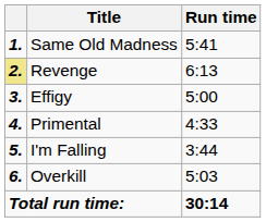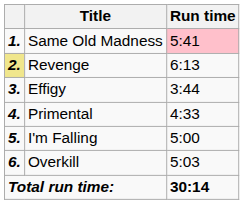Same Old Madness | Run time: no background -> pink background
Effigy | Run time: 5:00 -> 3:44
I'm Falling | Run time: 3:44 -> 5:00
